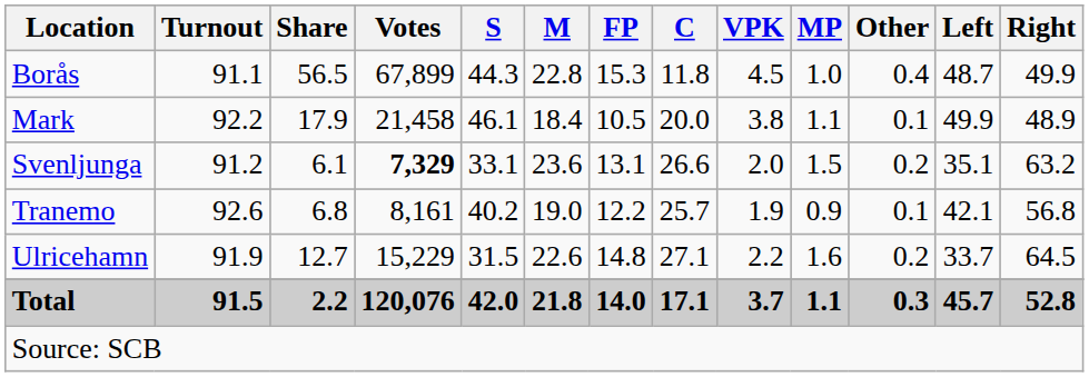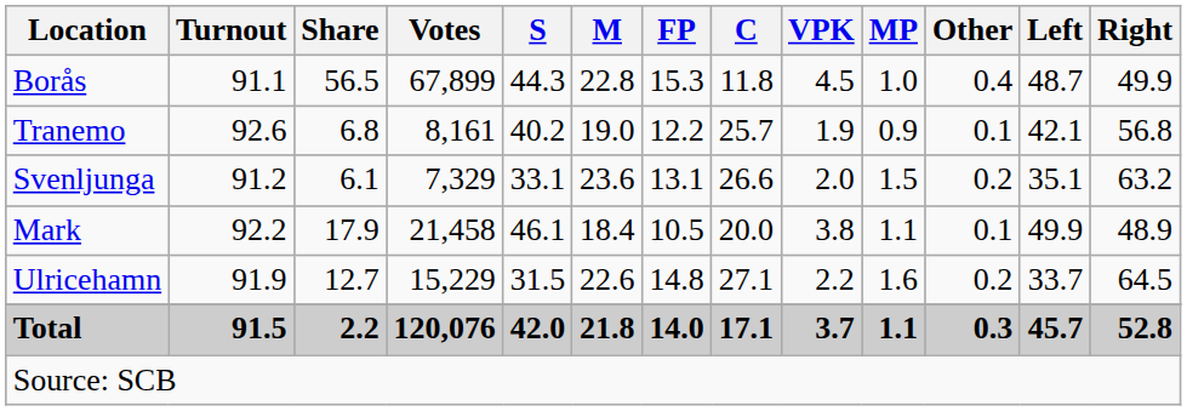rows swapped: Mark <-> Tranemo
Svenljunga | Votes: bold -> normal
